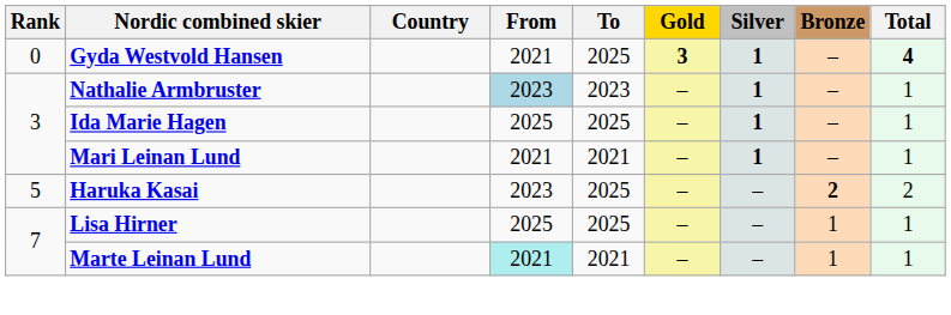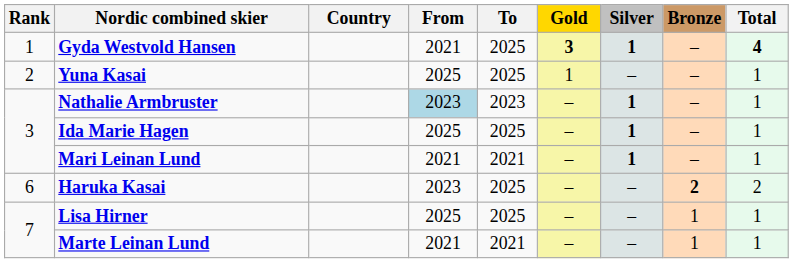Gyda Westvold Hansen | Rank: 0 -> 1
+ row: 2 | Yuna Kasai | 2025 | 2025 | 1 | – | – | 1
Haruka Kasai | Rank: 5 -> 6
Marte Leinan Lund | From: paleturquoise background -> no background
